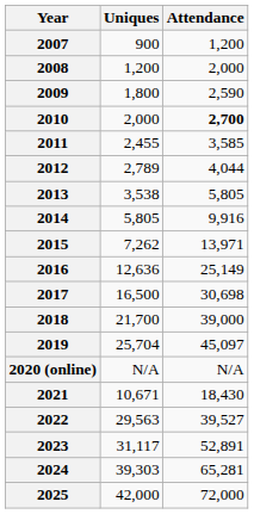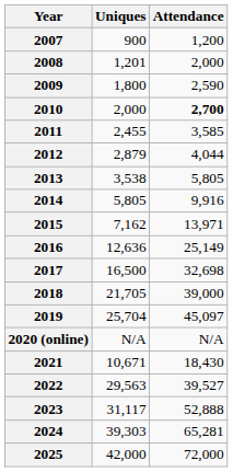2008 | Uniques: 1,200 -> 1,201
2012 | Uniques: 2,789 -> 2,879
2015 | Uniques: 7,262 -> 7,162
2017 | Attendance: 30,698 -> 32,698
2018 | Uniques: 21,700 -> 21,705
2023 | Attendance: 52,891 -> 52,888
